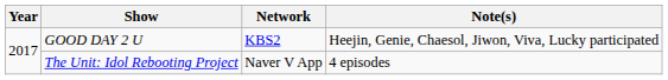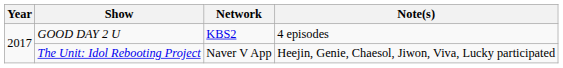GOOD DAY 2 U | Note(s): Heejin, Genie, Chaesol, Jiwon, Viva, Lucky participated -> 4 episodes
The Unit: Idol Rebooting Project | Note(s): 4 episodes -> Heejin, Genie, Chaesol, Jiwon, Viva, Lucky participated
